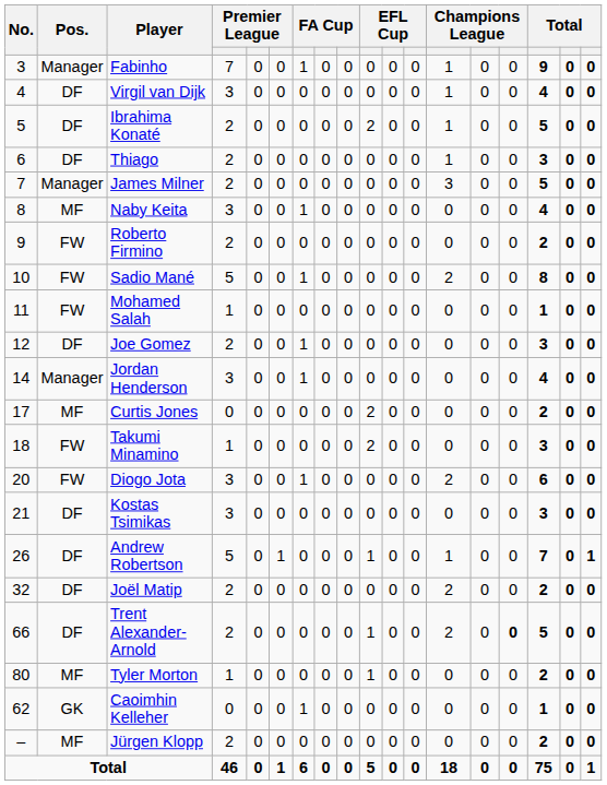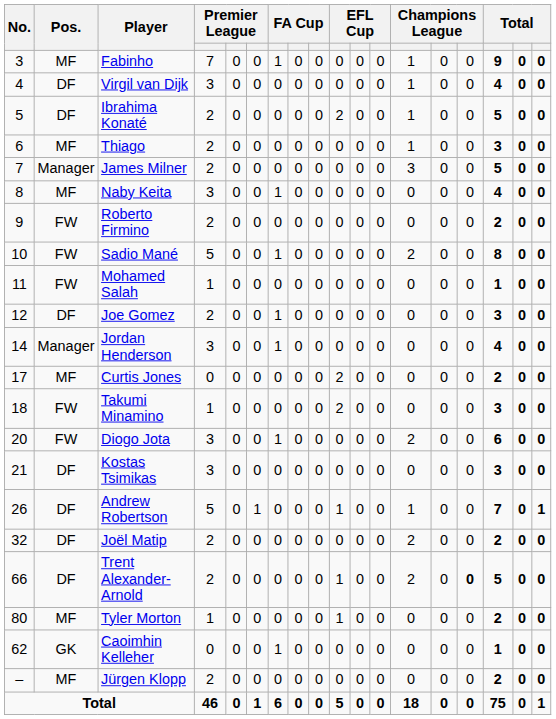Fabinho | Pos.: Manager -> MF
Thiago | Pos.: DF -> MF
